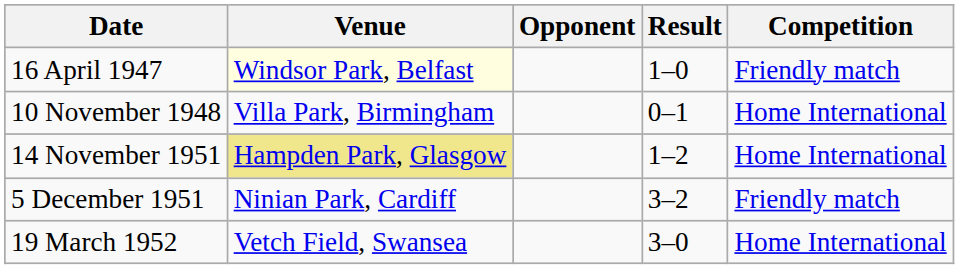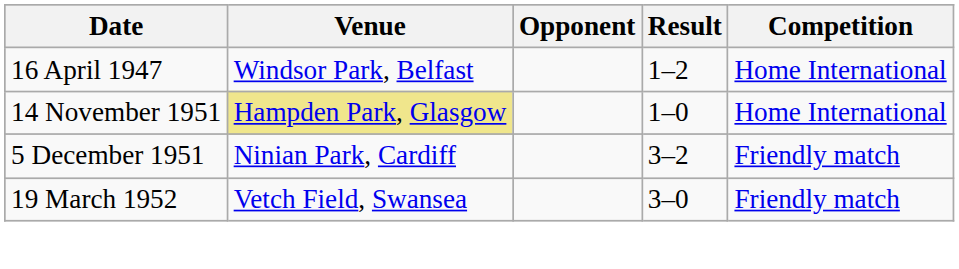16 April 1947 | Venue: lightyellow background -> no background
16 April 1947 | Result: 1–0 -> 1–2
16 April 1947 | Competition: Friendly match -> Home International
- row: 10 November 1948 | Villa Park, Birmingham | 0–1 | Home International
14 November 1951 | Result: 1–2 -> 1–0
19 March 1952 | Competition: Home International -> Friendly match
